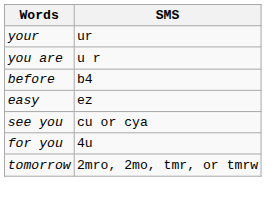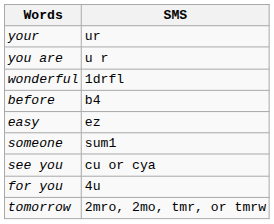+ row: wonderful | 1drfl
+ row: someone | sum1
